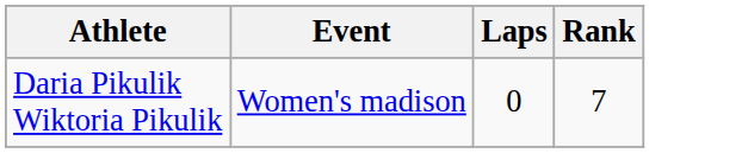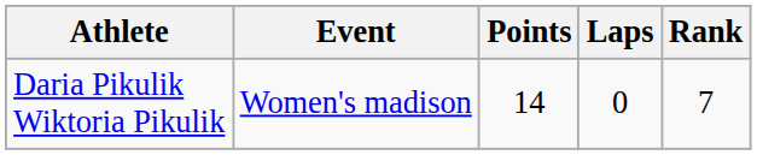+ column: Points | 14
